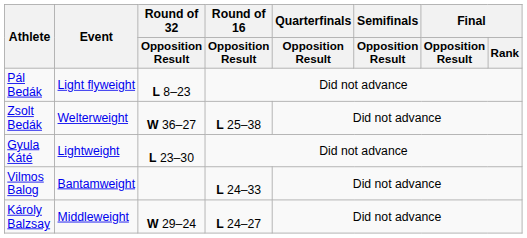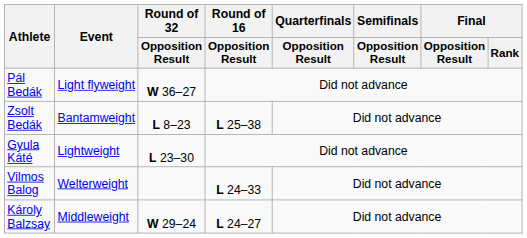Pál Bedák | Round of 32 / Opposition Result: L 8–23 -> W 36–27
Zsolt Bedák | Event: Welterweight -> Bantamweight
Zsolt Bedák | Round of 32 / Opposition Result: W 36–27 -> L 8–23
Vilmos Balog | Event: Bantamweight -> Welterweight
